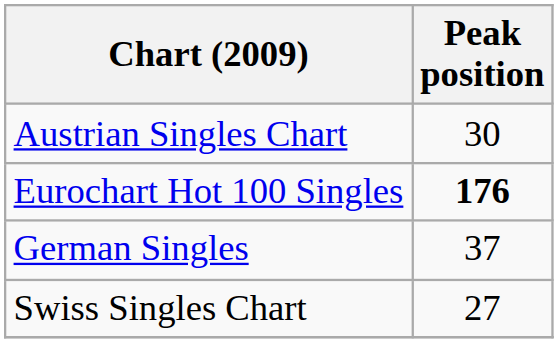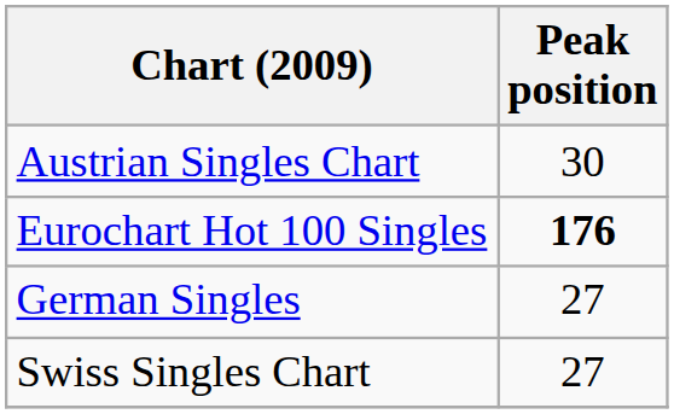German Singles | Peak position: 37 -> 27
